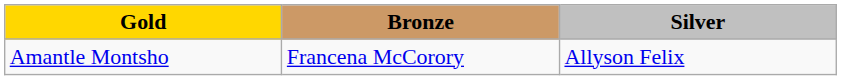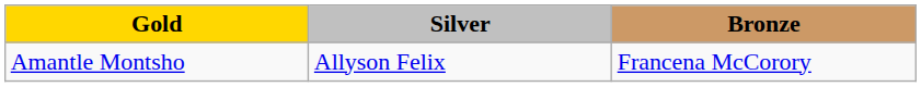columns swapped: Silver <-> Bronze
